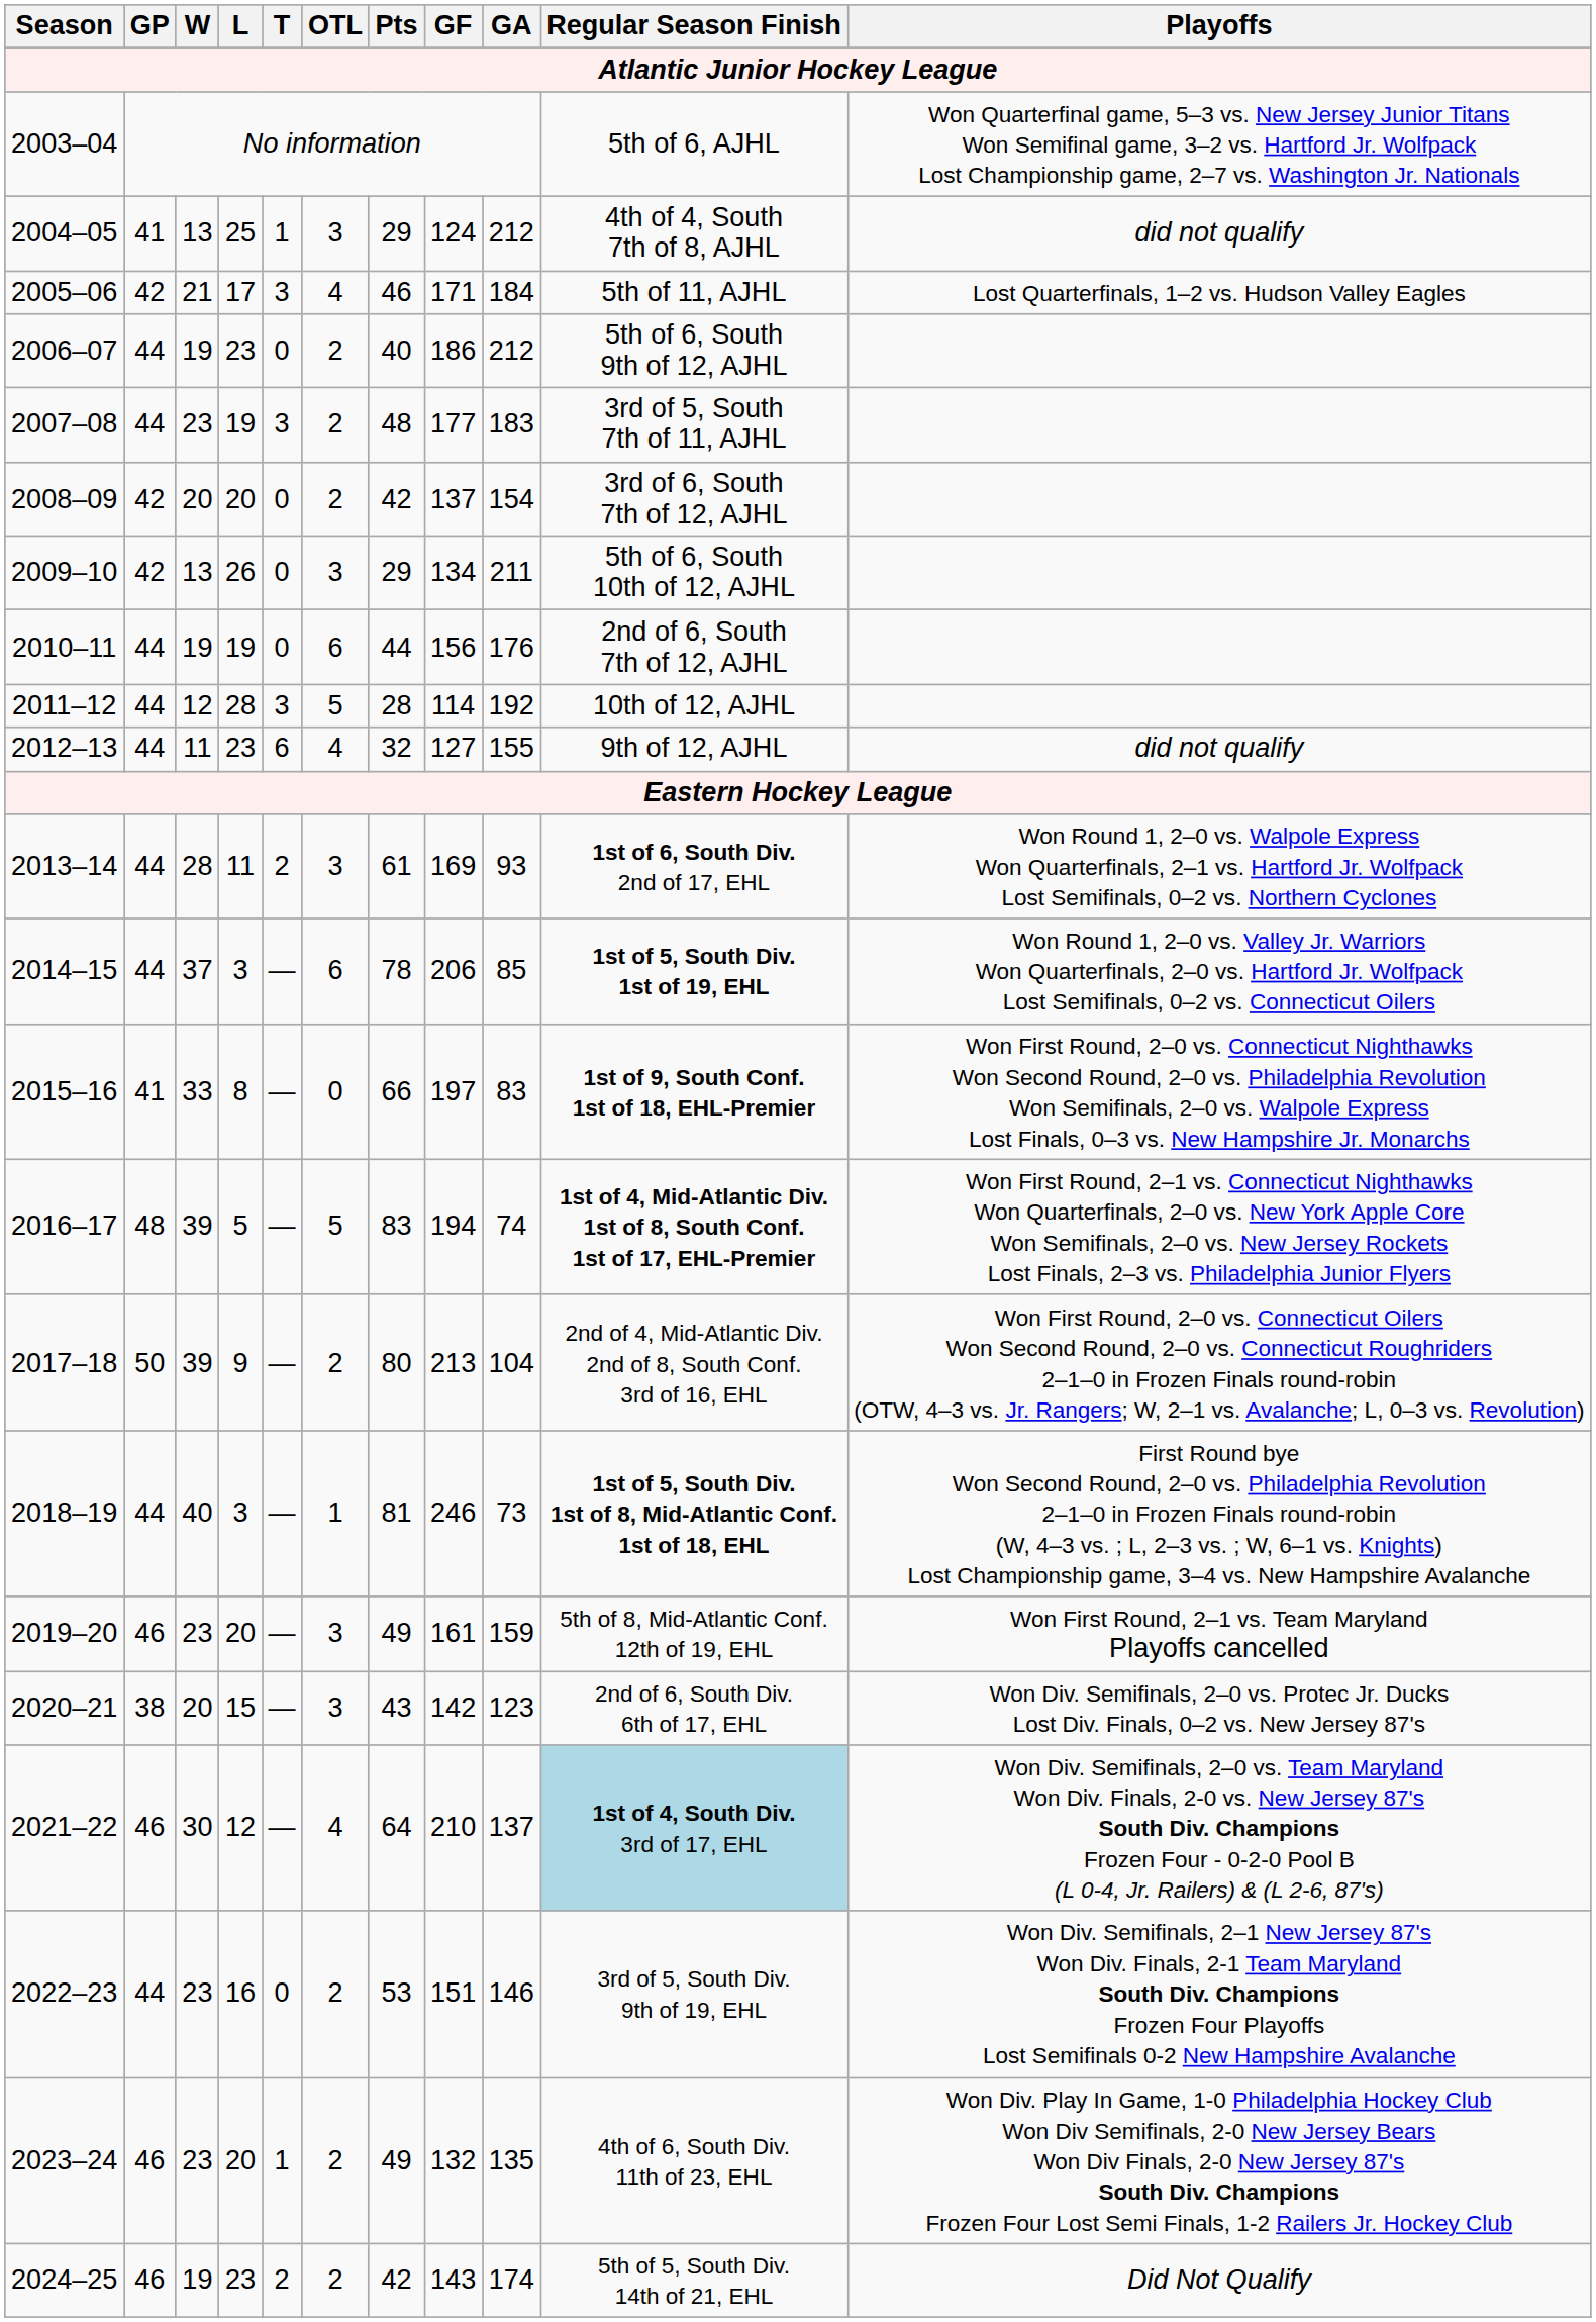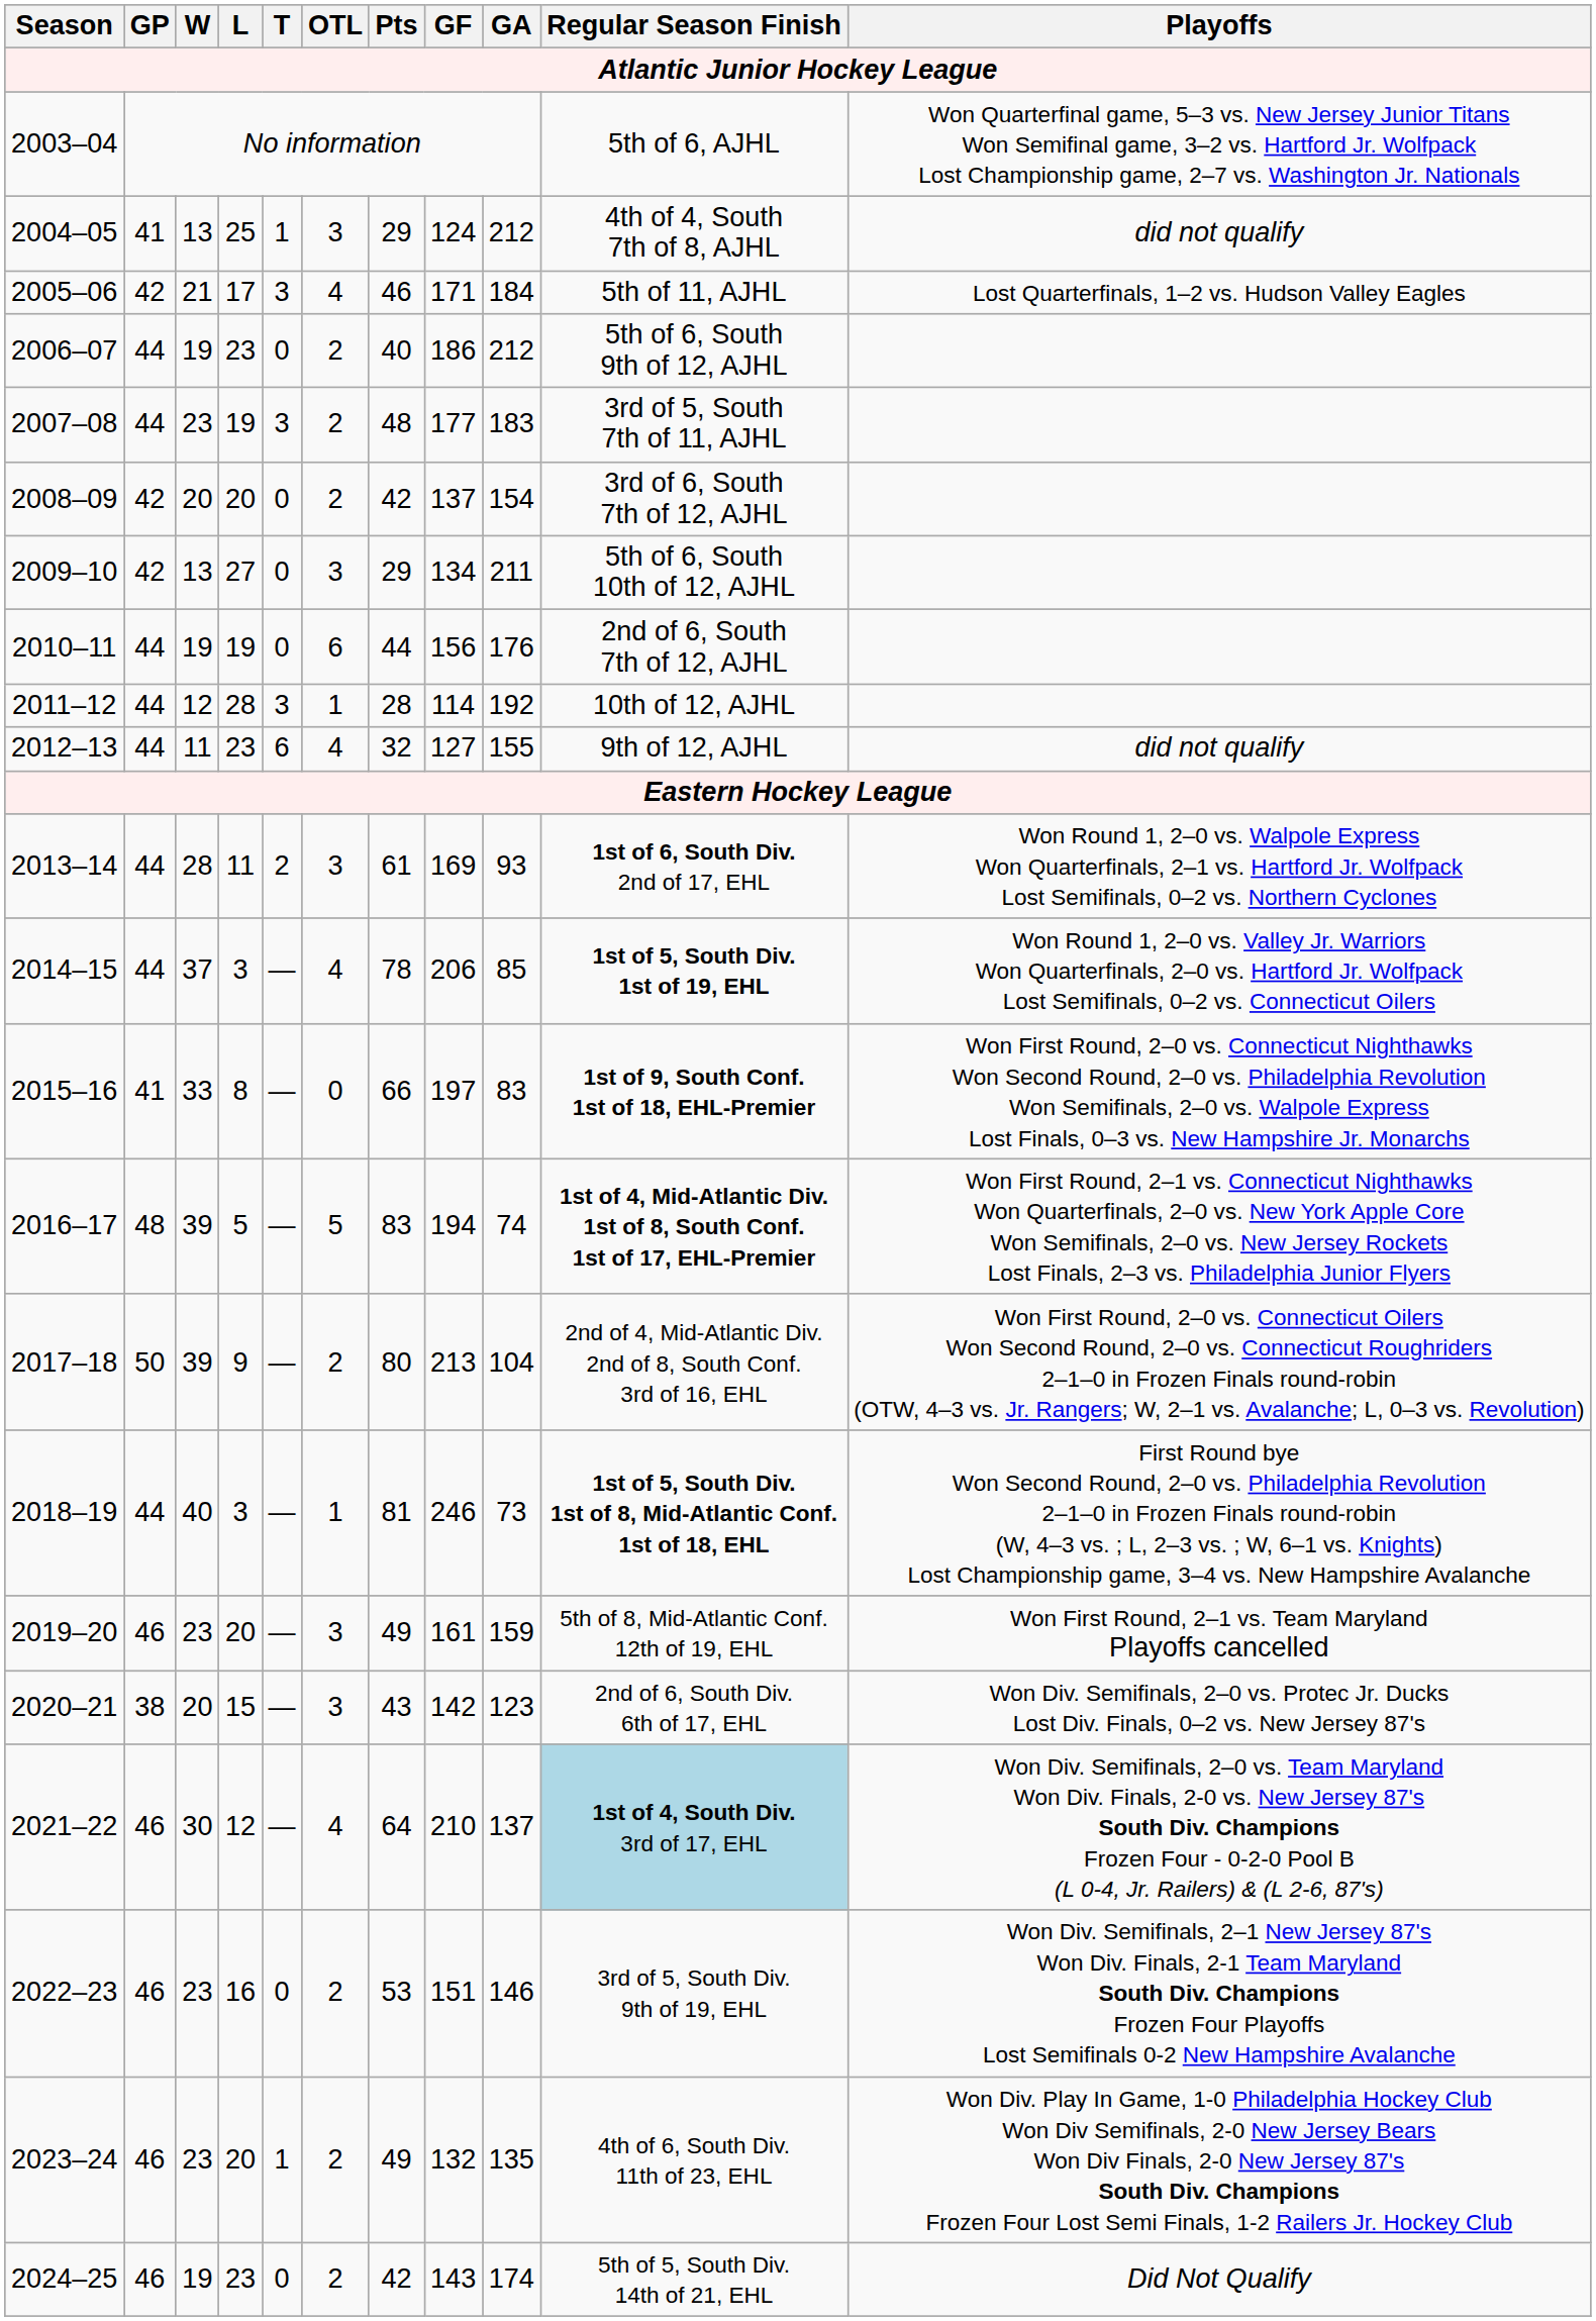2009–10 | L: 26 -> 27
2011–12 | OTL: 5 -> 1
2014–15 | OTL: 6 -> 4
2022–23 | GP: 44 -> 46
2024–25 | T: 2 -> 0
